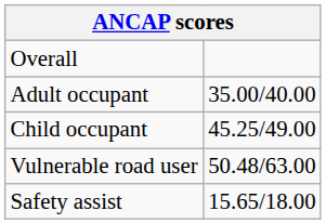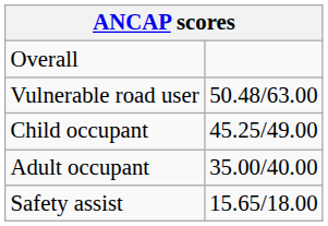rows swapped: Adult occupant <-> Vulnerable road user
